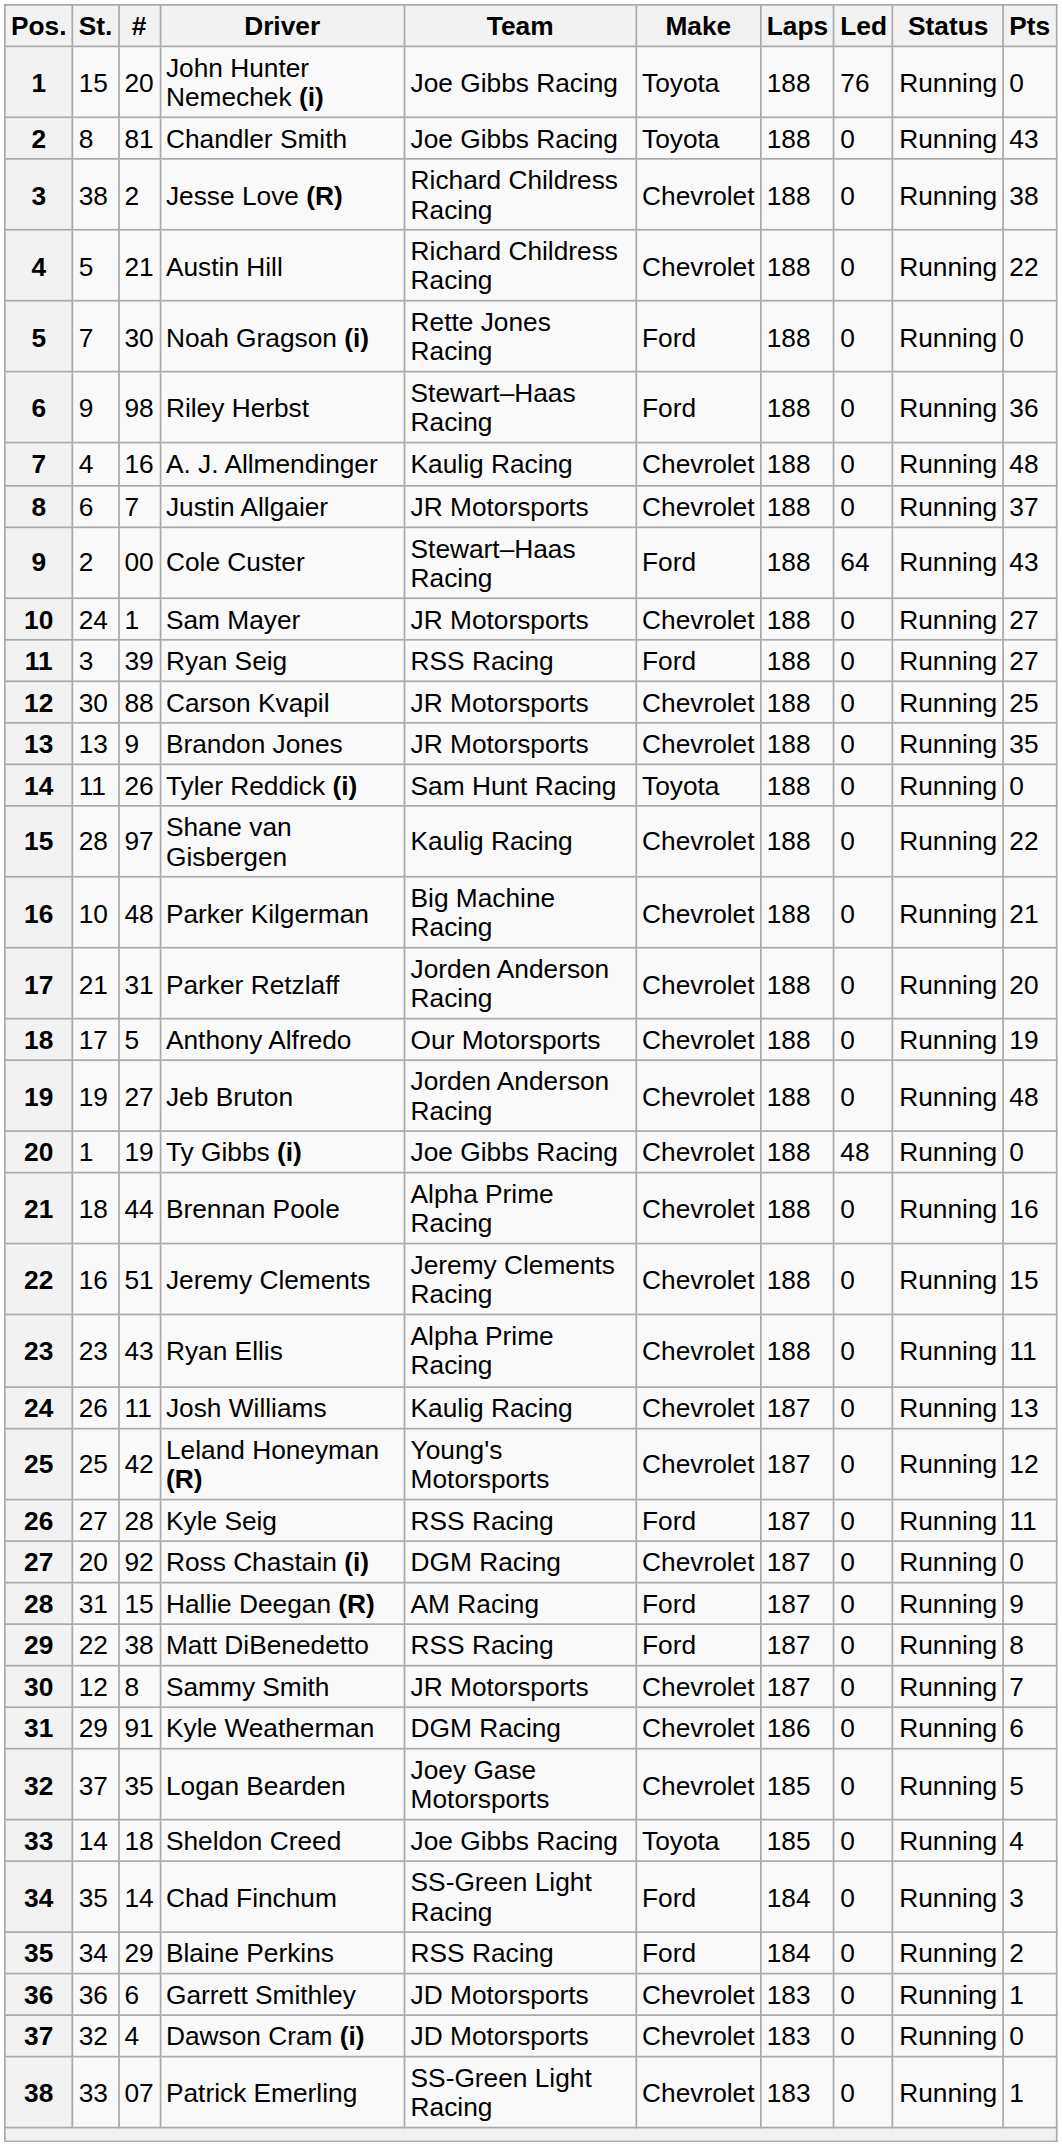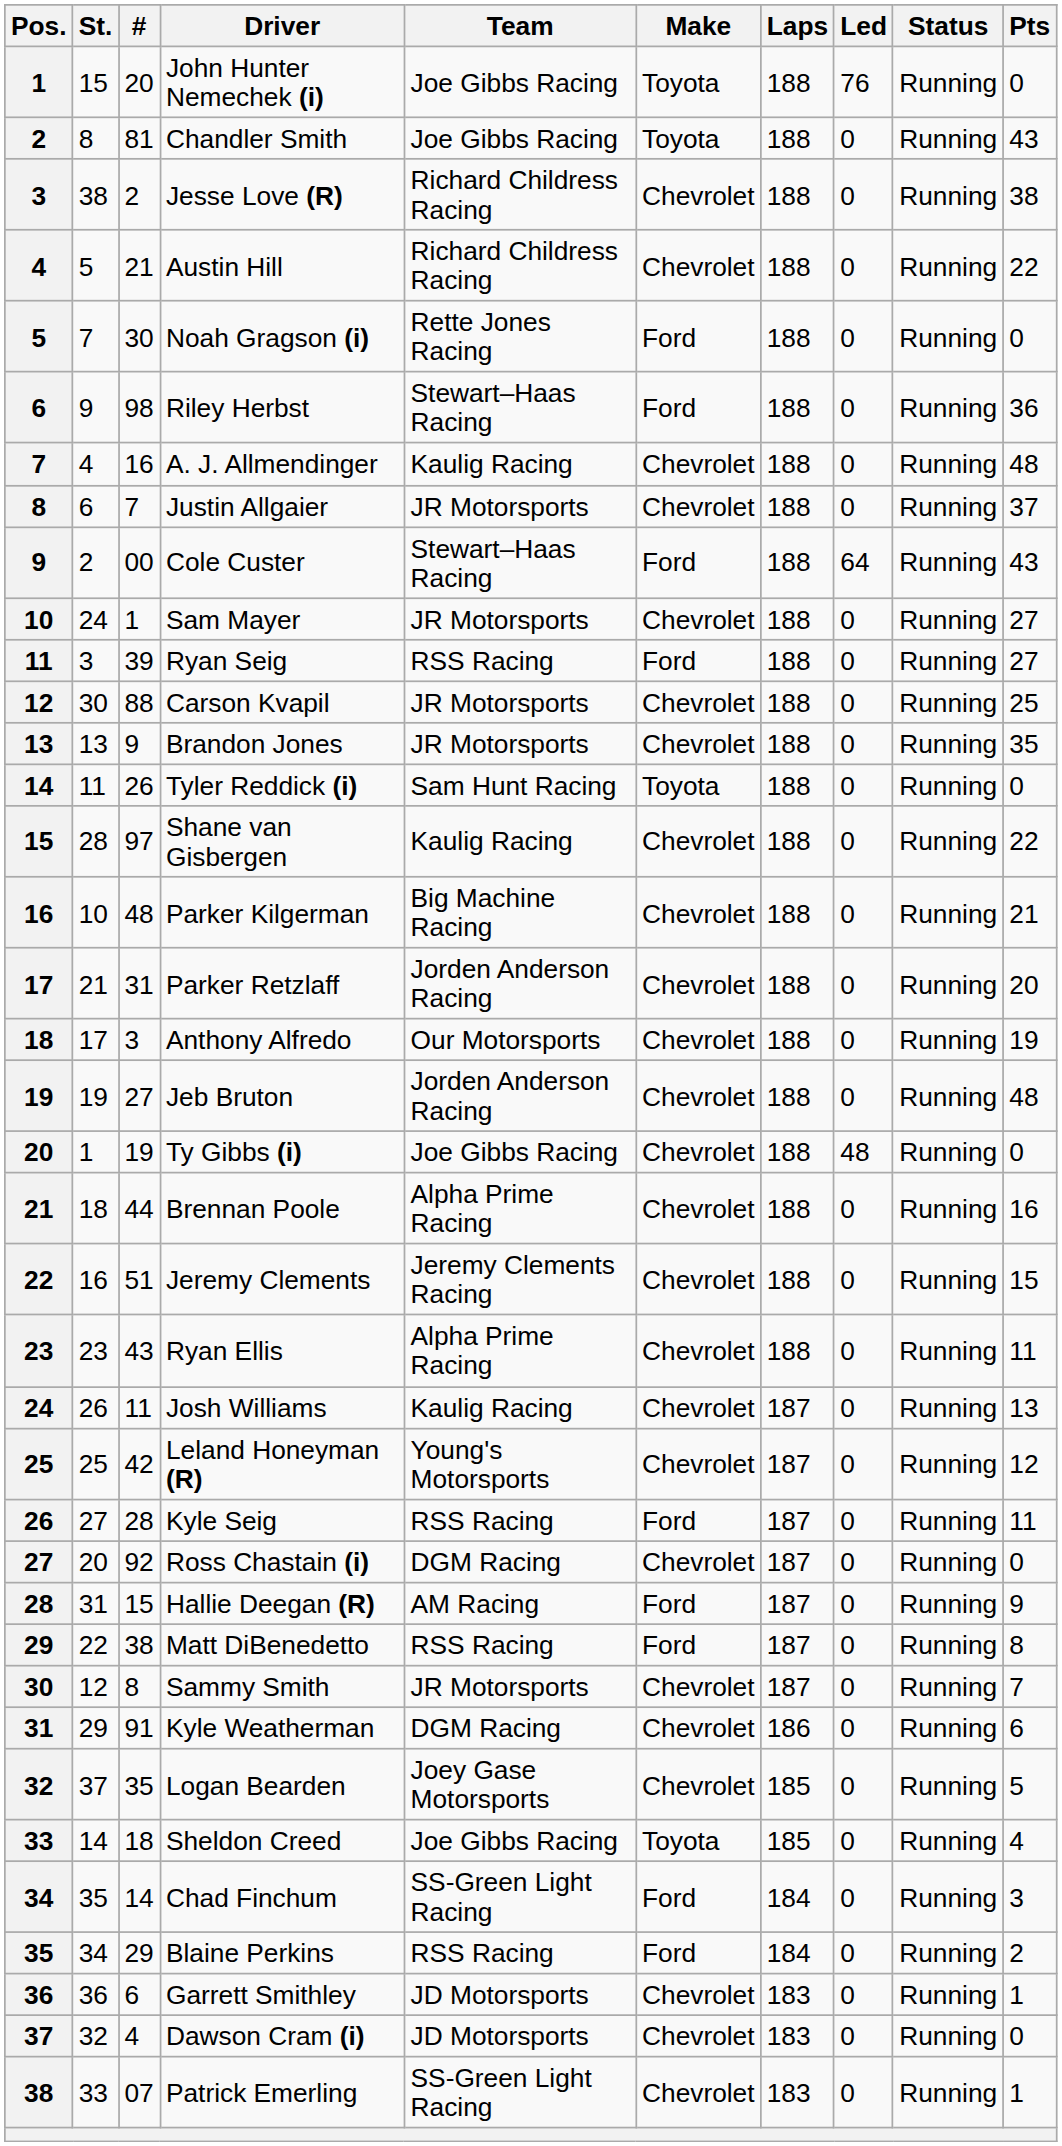Anthony Alfredo | #: 5 -> 3
